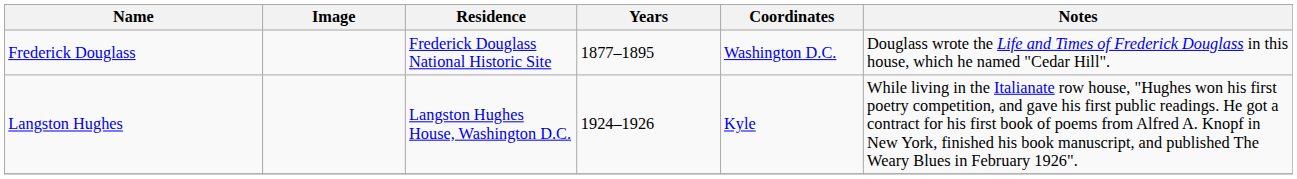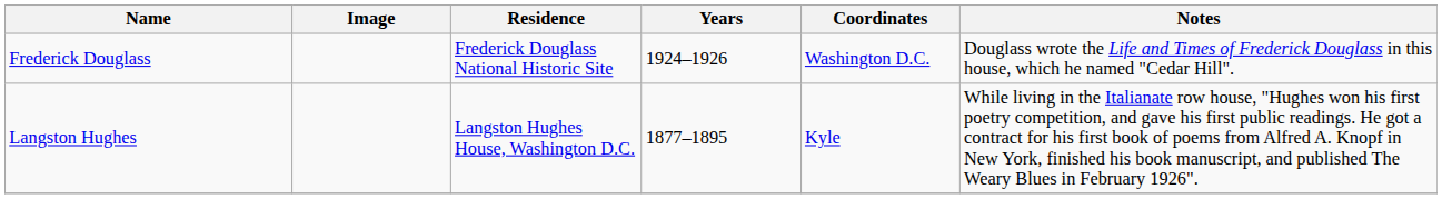Frederick Douglass | Years: 1877–1895 -> 1924–1926
Langston Hughes | Years: 1924–1926 -> 1877–1895
